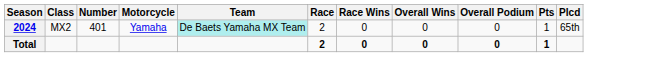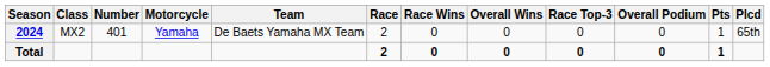+ column: Race Top-3 | 0 | 0
2024 | Team: paleturquoise background -> no background
